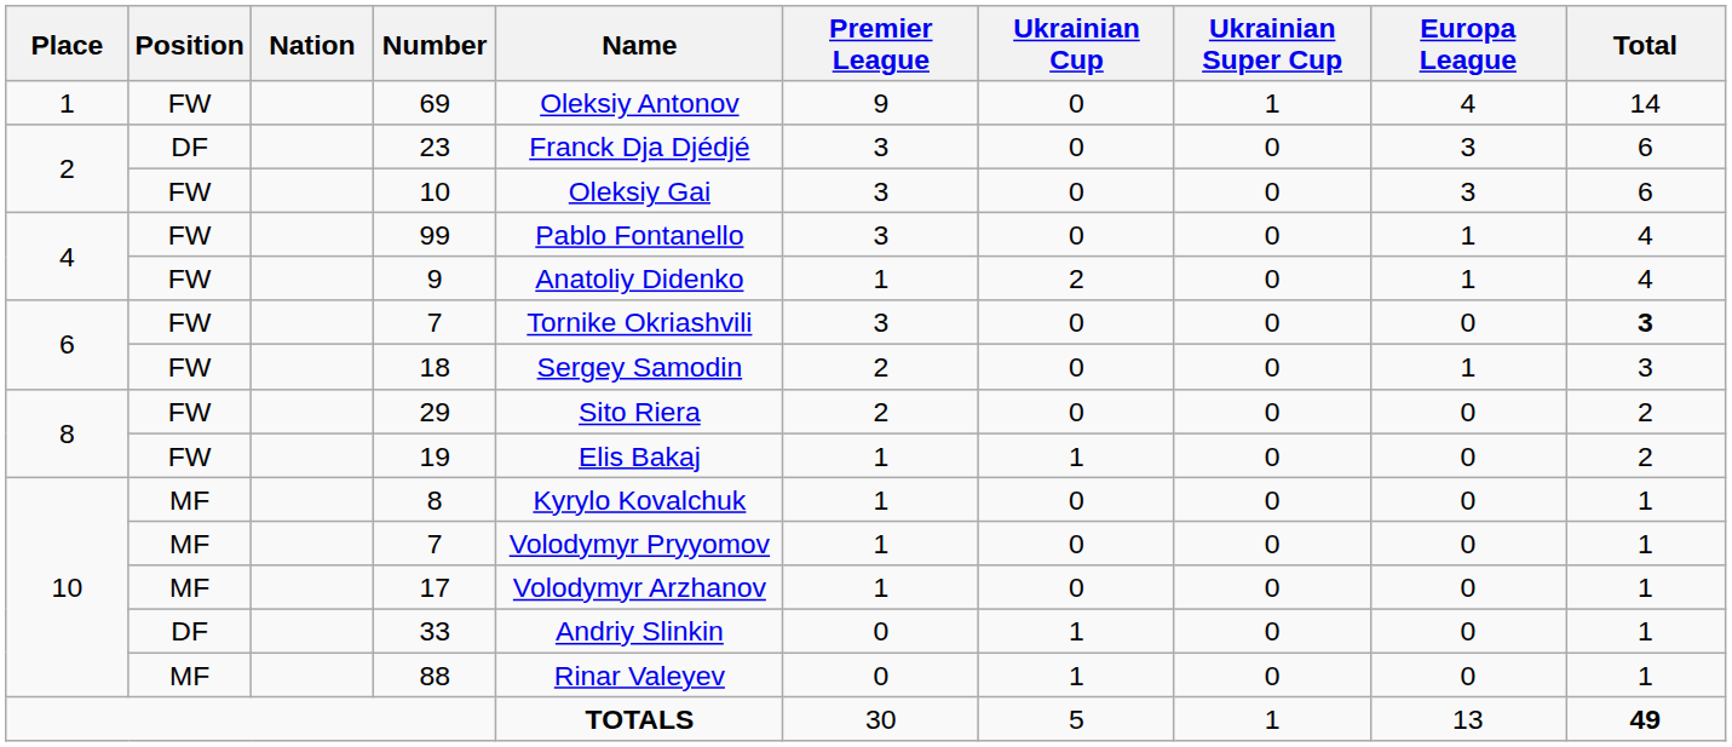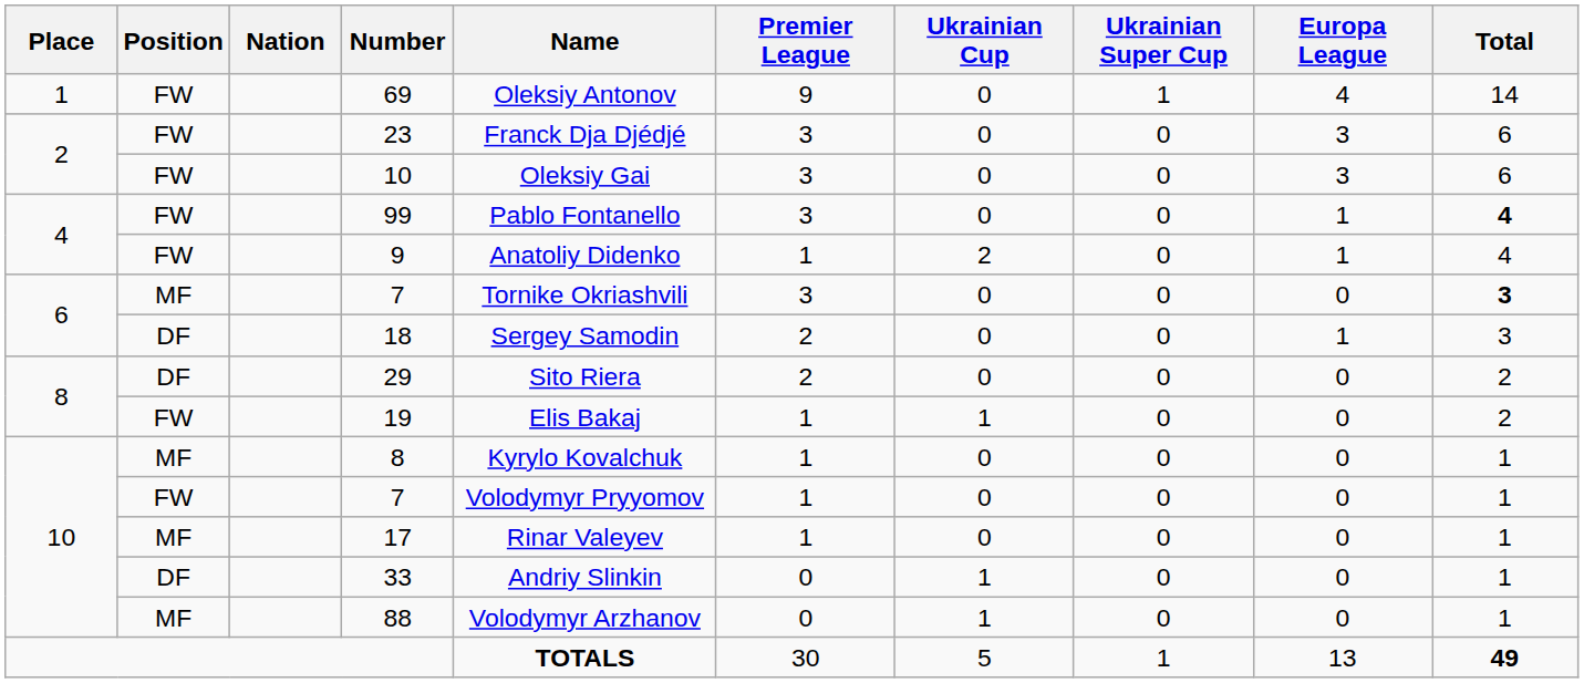23 | Position: DF -> FW
99 | Total: normal -> bold
6 / 7 | Position: FW -> MF
18 | Position: FW -> DF
29 | Position: FW -> DF
10 / 7 | Position: MF -> FW
17 | Name: Volodymyr Arzhanov -> Rinar Valeyev
88 | Name: Rinar Valeyev -> Volodymyr Arzhanov
